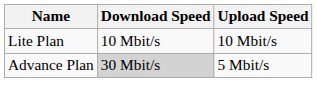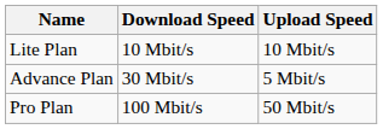Advance Plan | Download Speed: lightgrey background -> no background
+ row: Pro Plan | 100 Mbit/s | 50 Mbit/s
